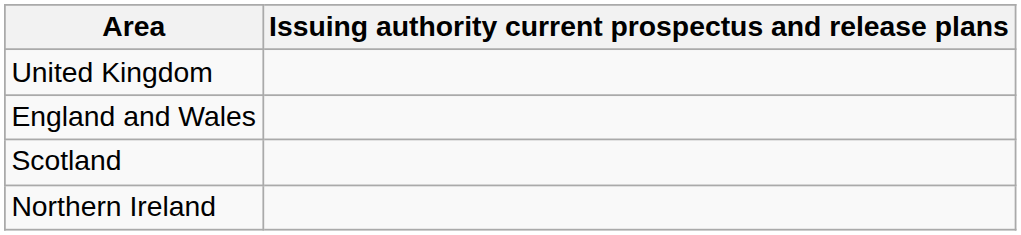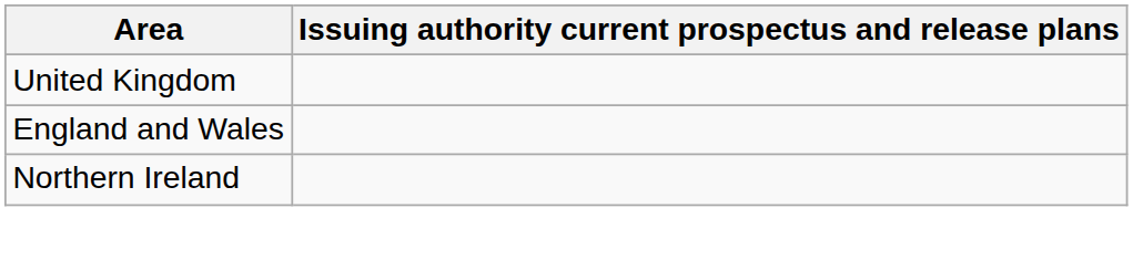- row: Scotland
